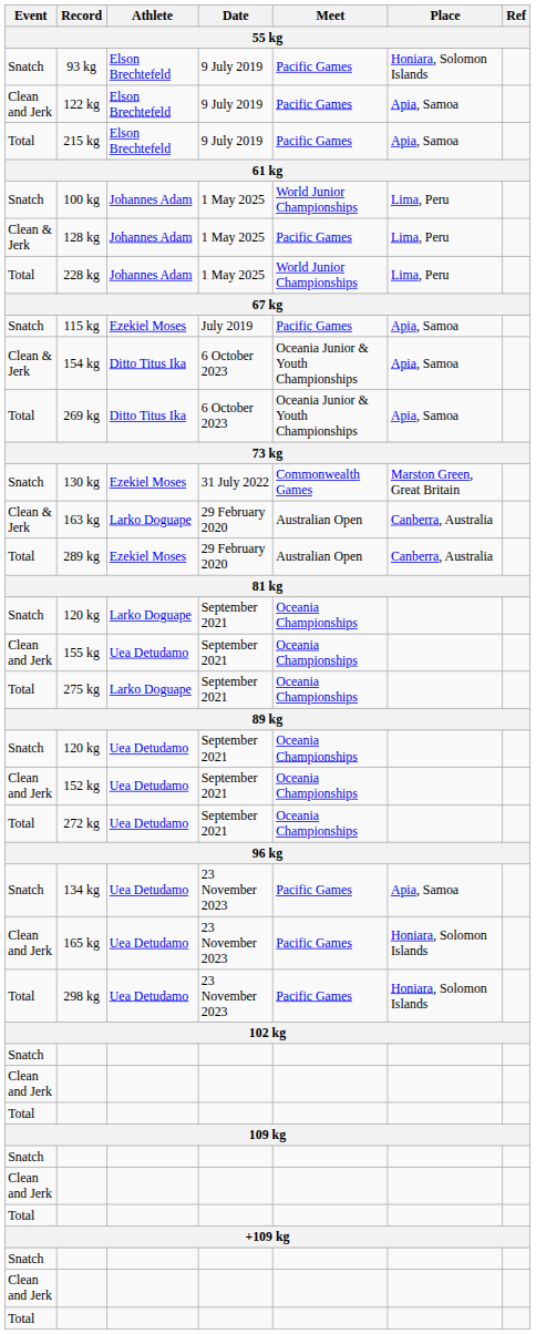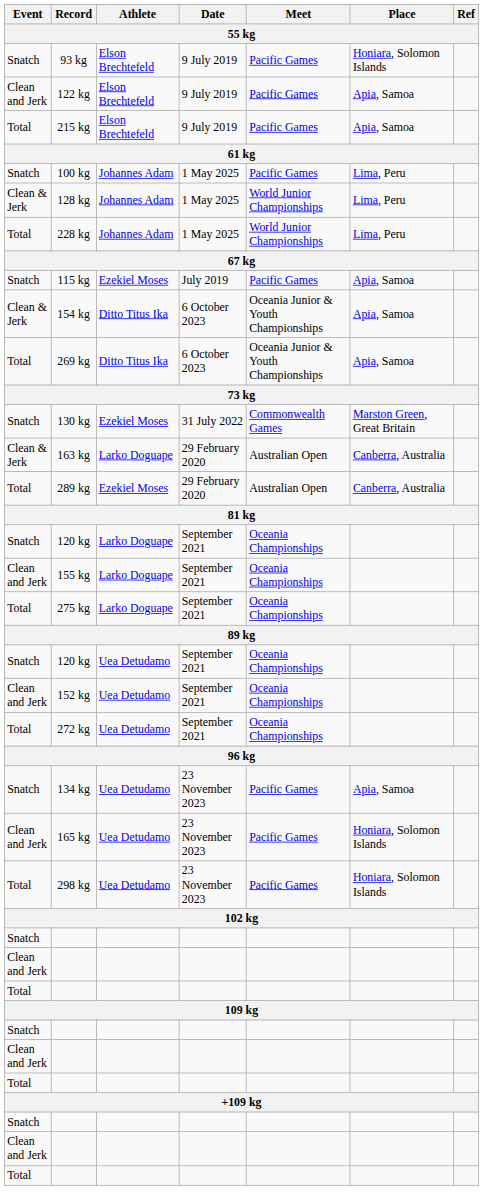100 kg | Meet: World Junior Championships -> Pacific Games
128 kg | Meet: Pacific Games -> World Junior Championships
155 kg | Athlete: Uea Detudamo -> Larko Doguape
